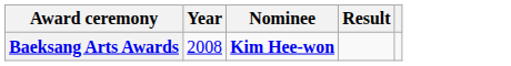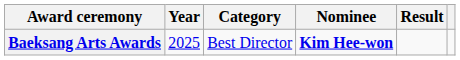+ column: Category | Best Director
Baeksang Arts Awards | Year: 2008 -> 2025
